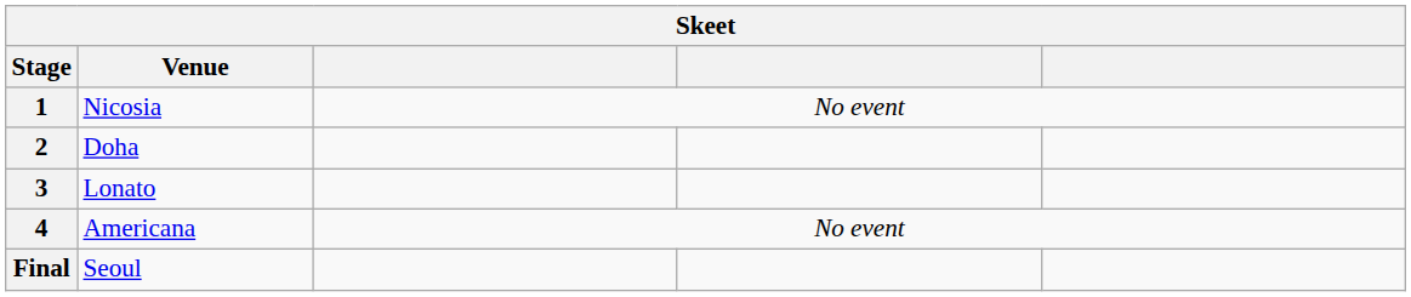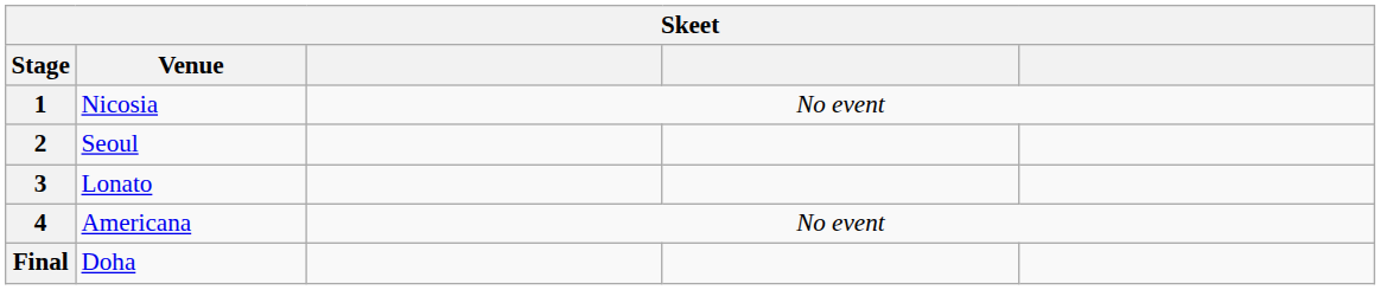2 | Venue: Doha -> Seoul
Final | Venue: Seoul -> Doha
